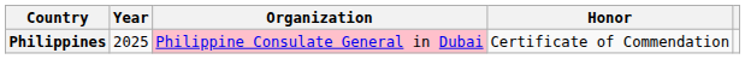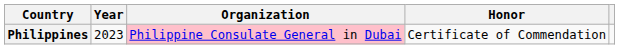Philippines | Year: 2025 -> 2023
